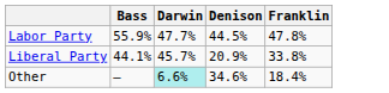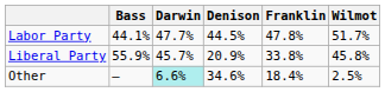+ column: Wilmot | 51.7% | 45.8% | 2.5%
Labor Party | Bass: 55.9% -> 44.1%
Liberal Party | Bass: 44.1% -> 55.9%
